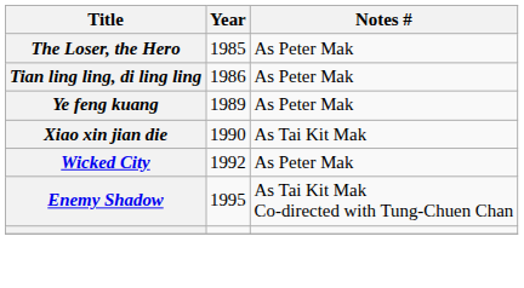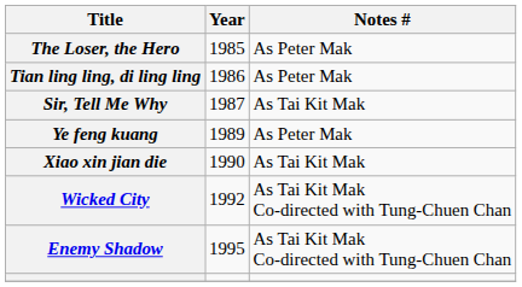+ row: Sir, Tell Me Why | 1987 | As Tai Kit Mak
Wicked City | Notes #: As Peter Mak -> As Tai Kit Mak Co-directed with Tung-Chuen Chan
